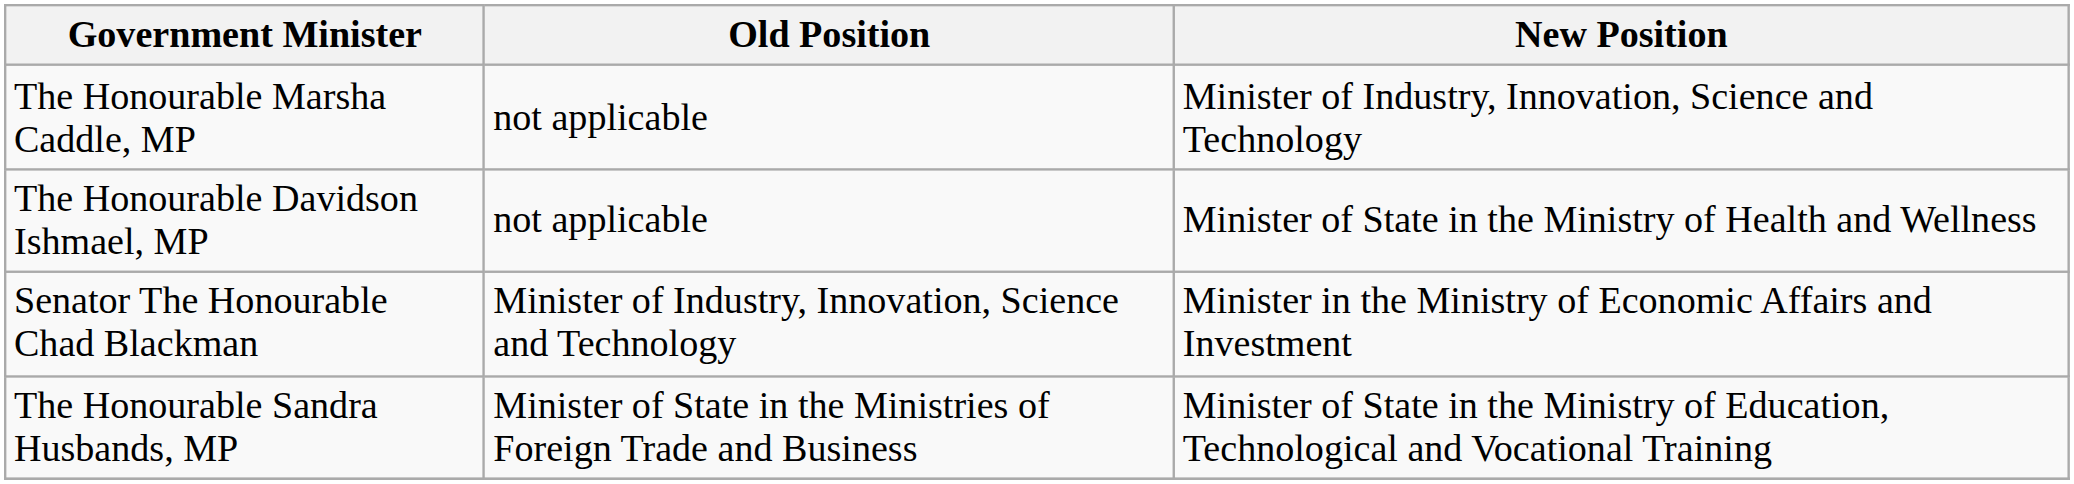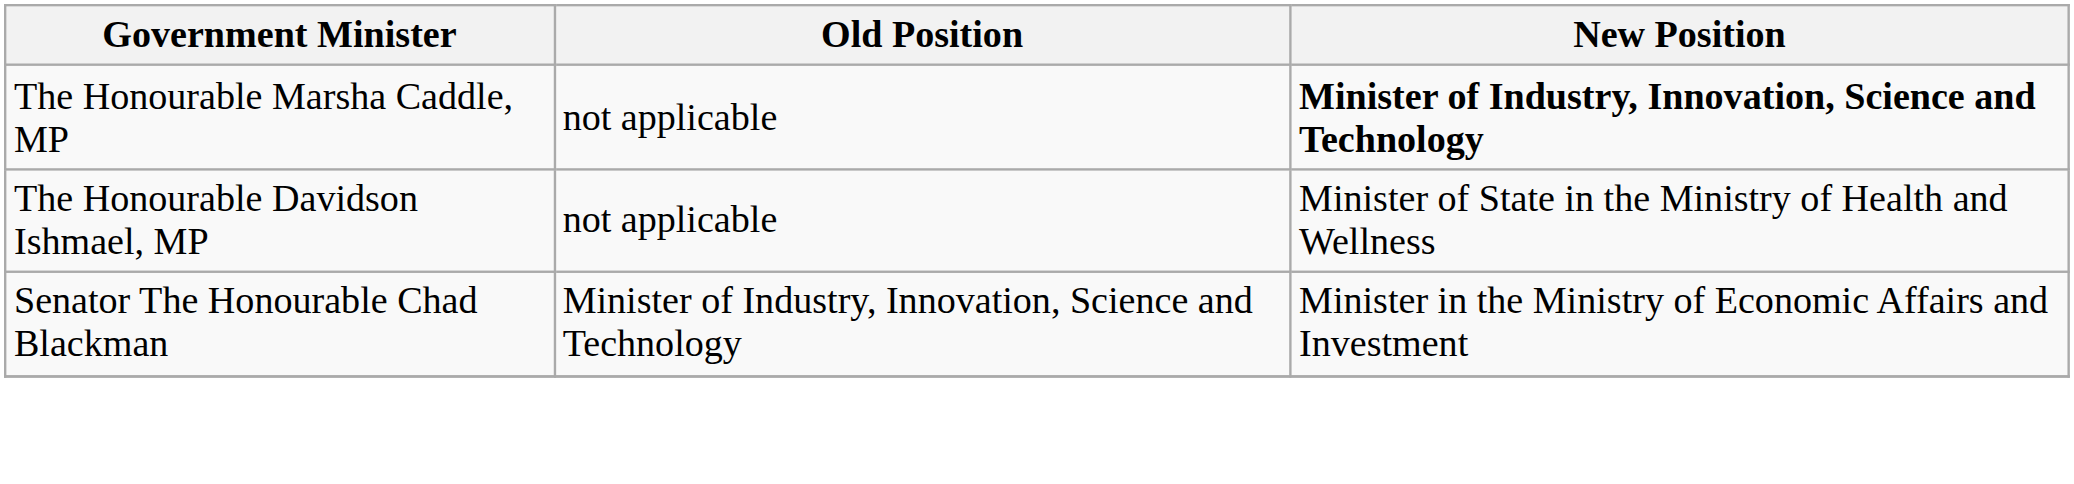The Honourable Marsha Caddle, MP | New Position: normal -> bold
- row: The Honourable Sandra Husbands, MP | Minister of State in the Ministries of Foreign Trade and Business | Minister of State in the Ministry of Education, Technological and Vocational Training
